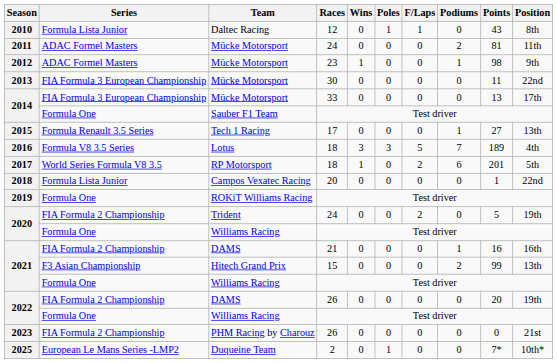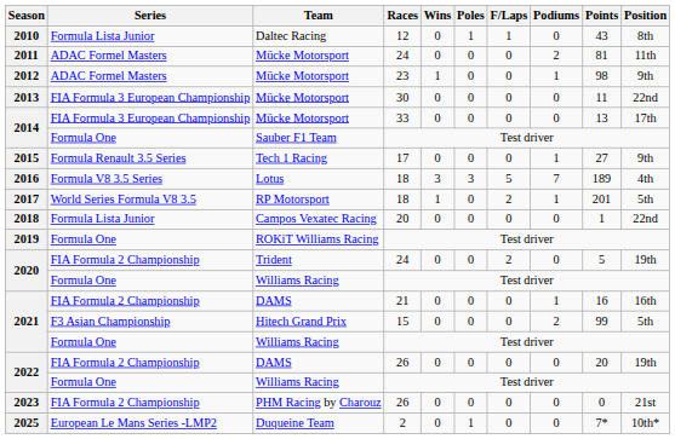2015 | Position: 13th -> 9th
2017 | Podiums: 6 -> 1
2021 / Hitech Grand Prix | Position: 13th -> 5th
